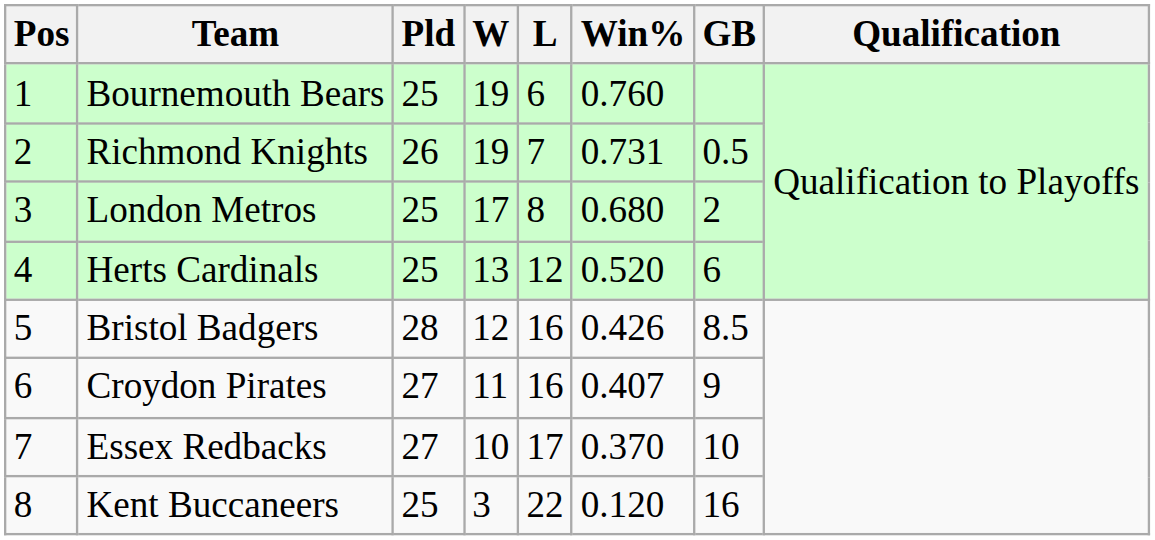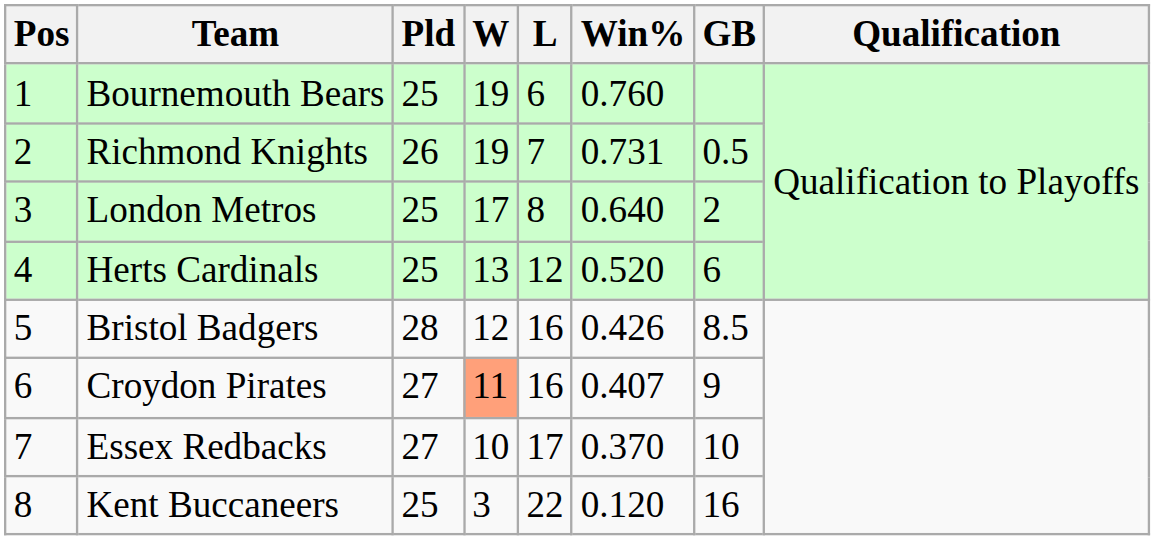London Metros | Win%: 0.680 -> 0.640
Croydon Pirates | W: no background -> lightsalmon background
